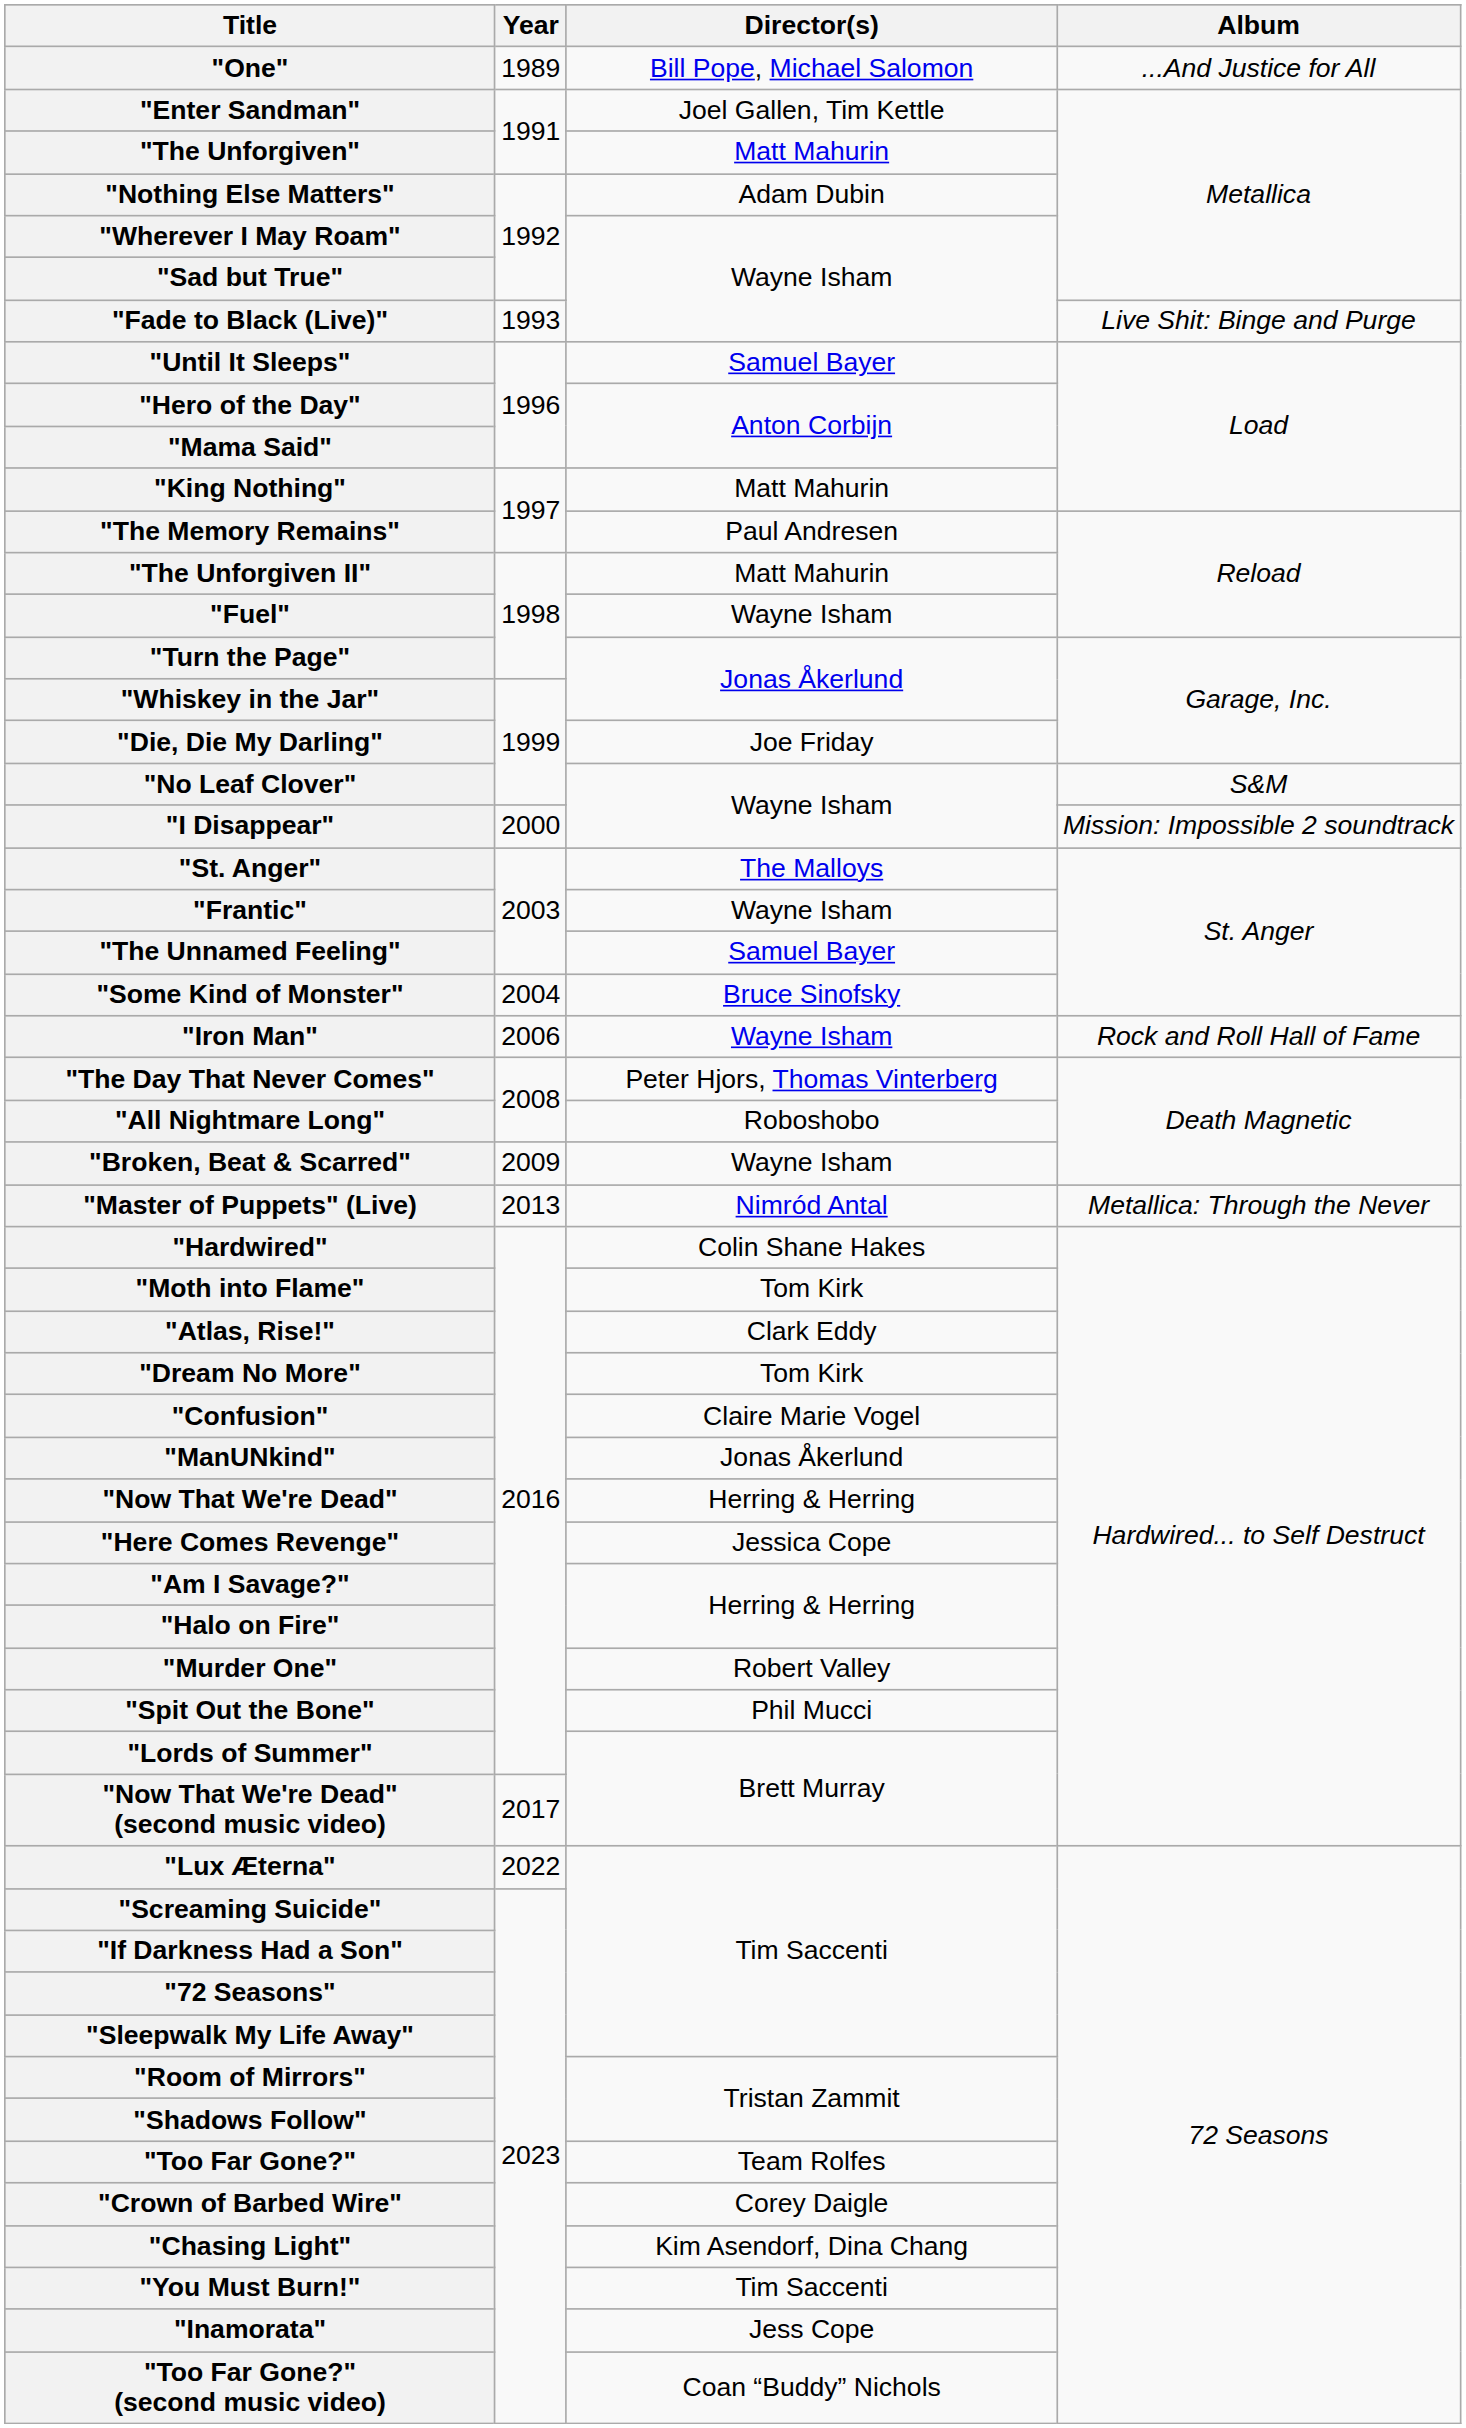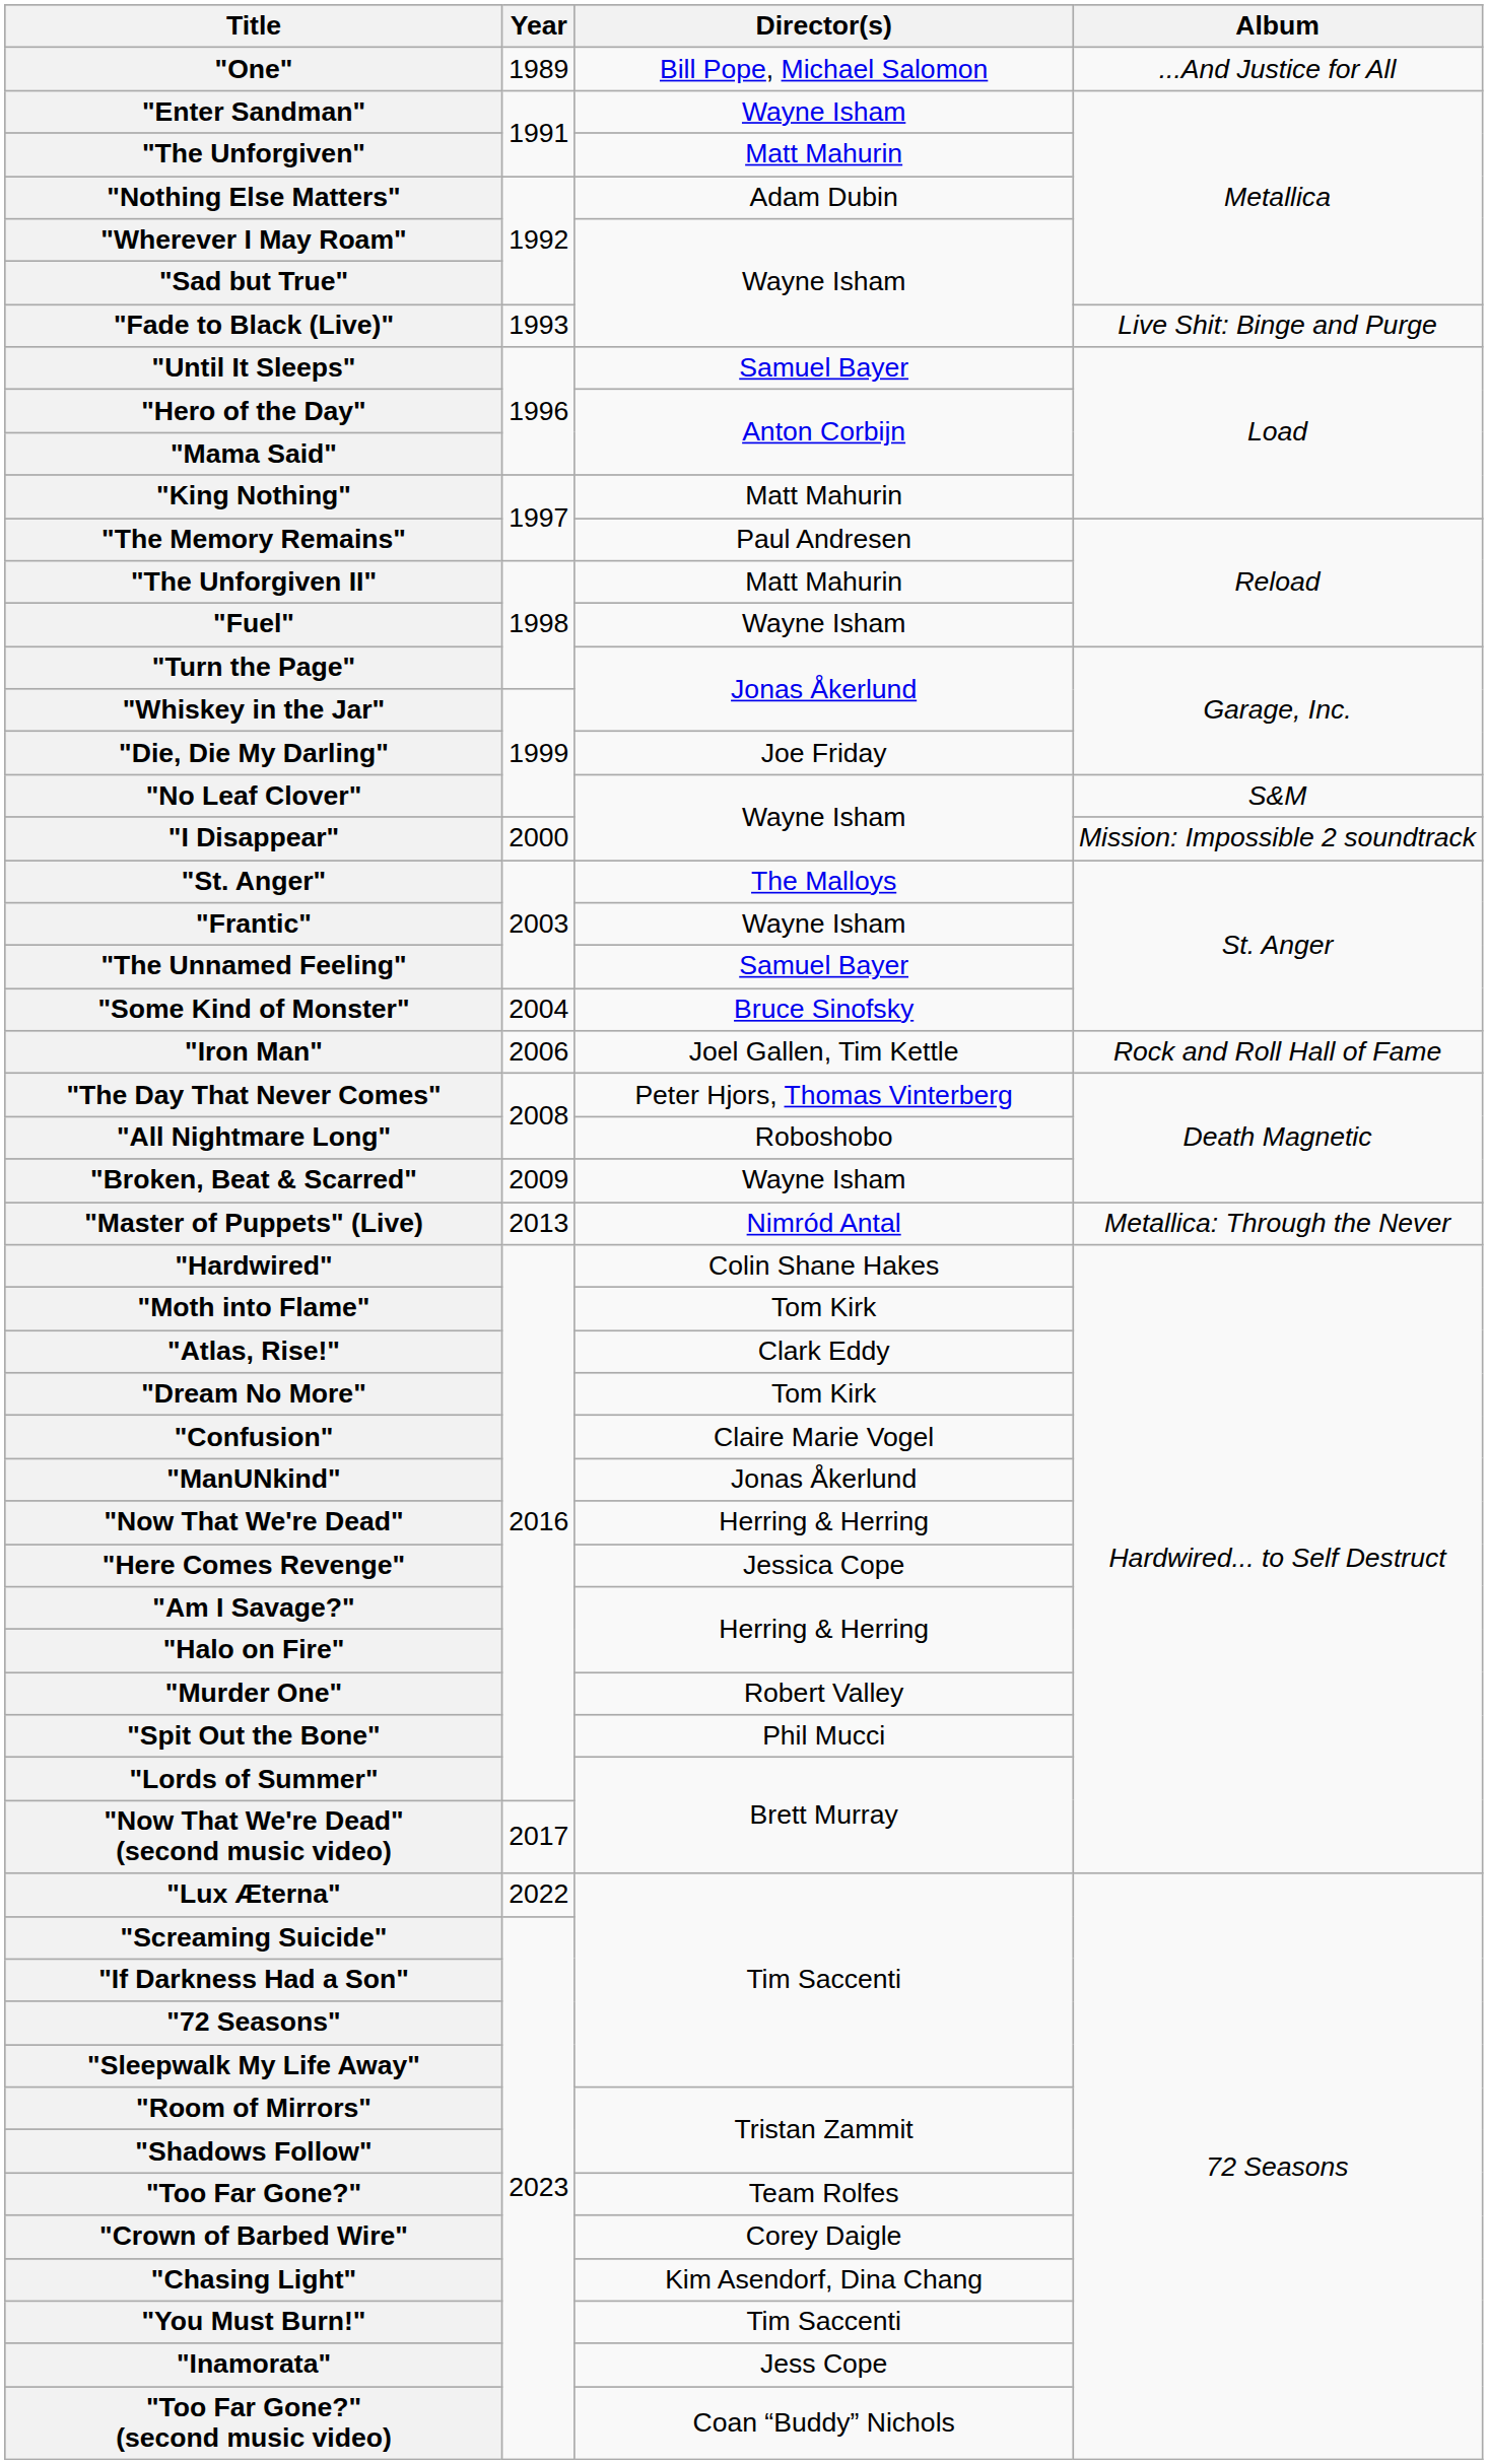"Enter Sandman" | Director(s): Joel Gallen, Tim Kettle -> Wayne Isham
"Iron Man" | Director(s): Wayne Isham -> Joel Gallen, Tim Kettle
